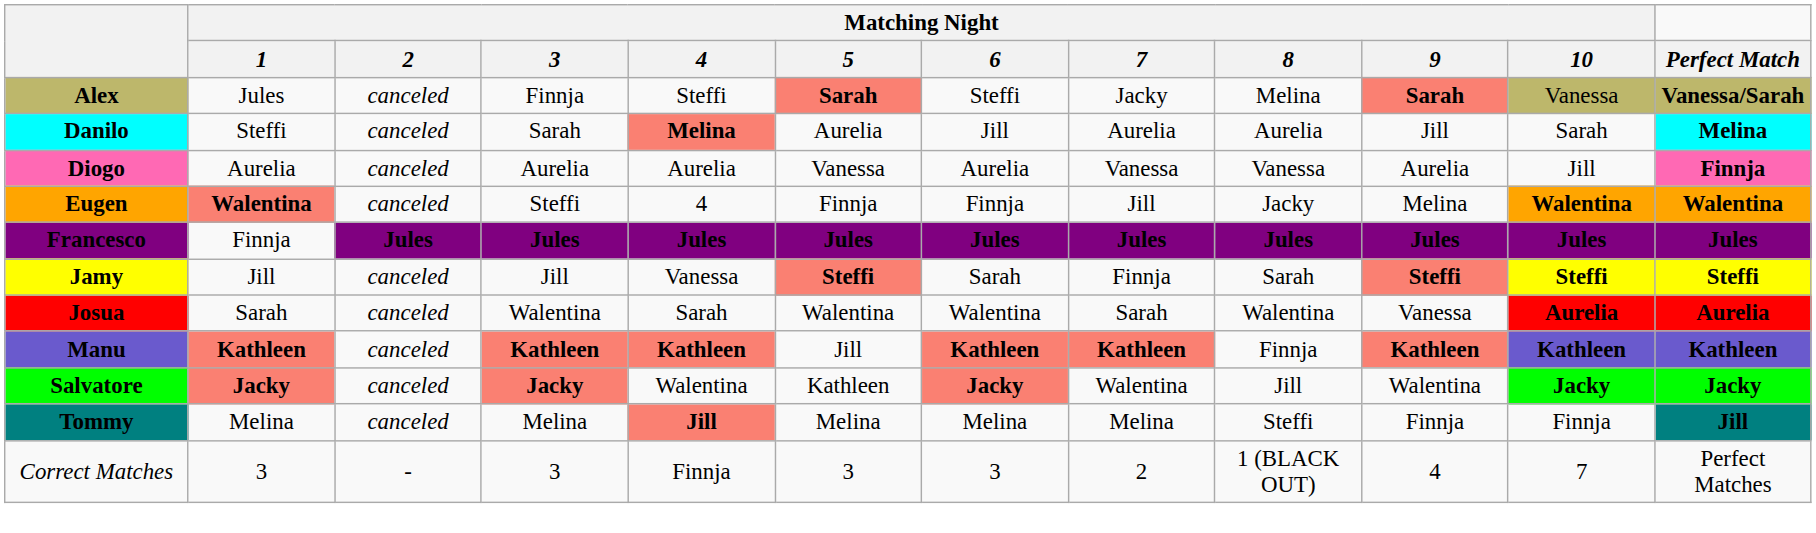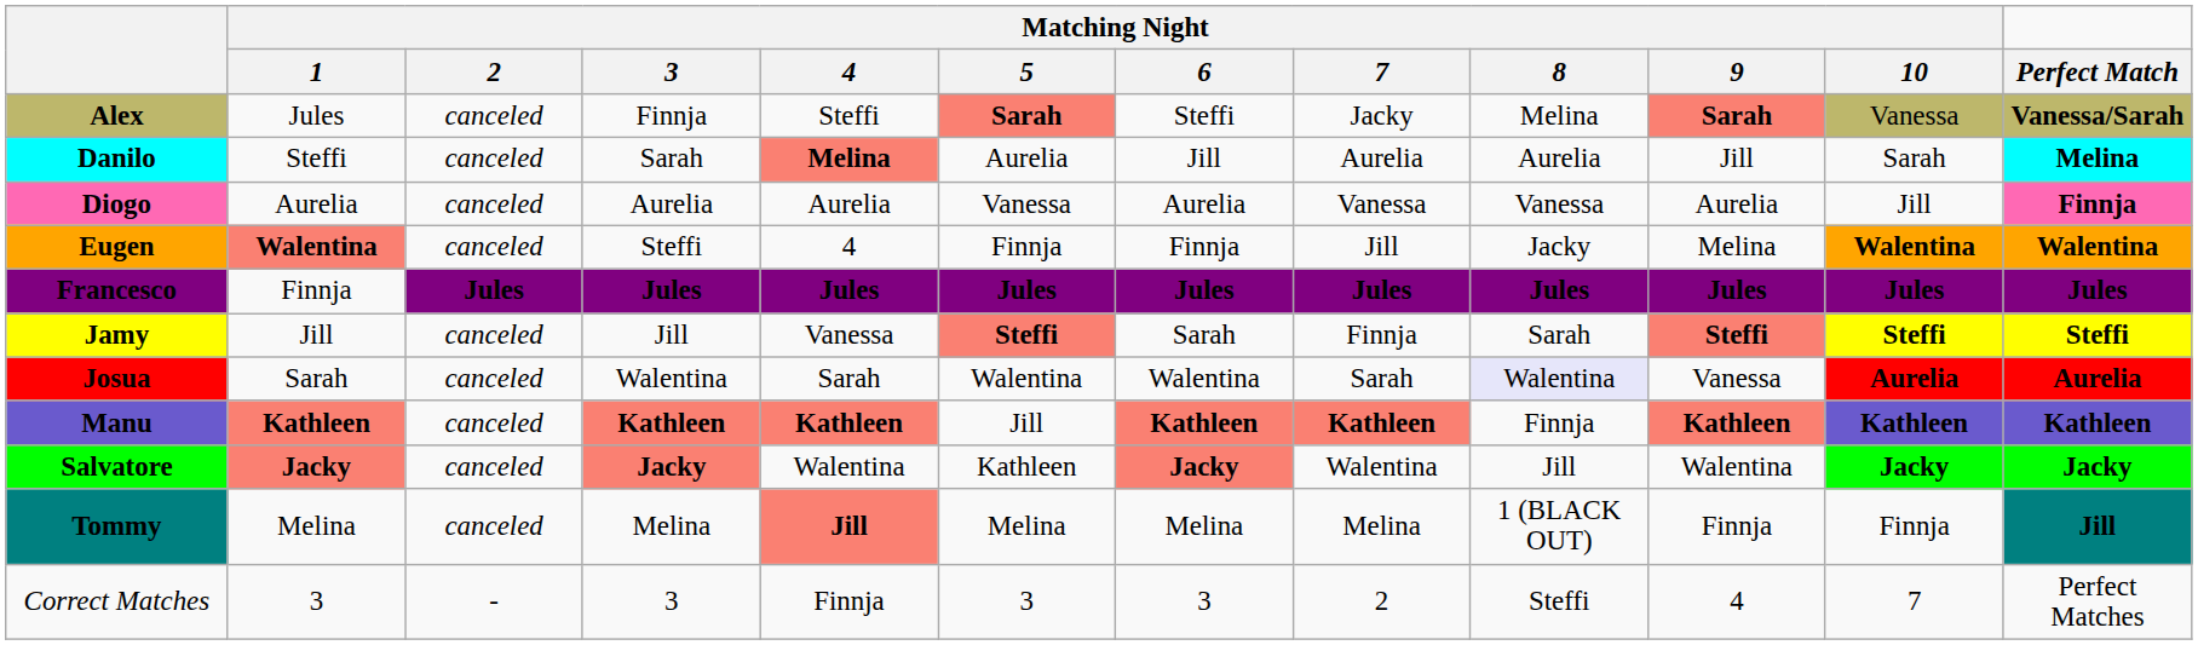Josua | Matching Night / 8: no background -> lavender background
Tommy | Matching Night / 8: Steffi -> 1 (BLACK OUT)
Correct Matches | Matching Night / 8: 1 (BLACK OUT) -> Steffi
